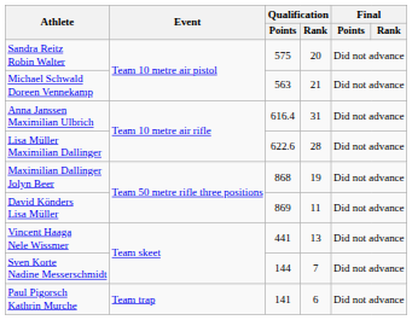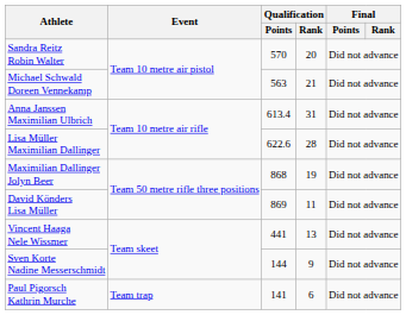Sandra Reitz Robin Walter | Qualification / Points: 575 -> 570
Anna Janssen Maximilian Ulbrich | Qualification / Points: 616.4 -> 613.4
Sven Korte Nadine Messerschmidt | Qualification / Rank: 7 -> 9
